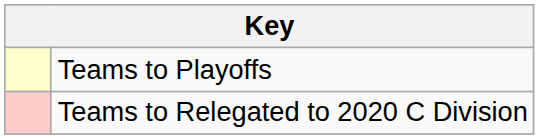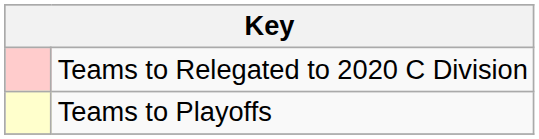rows swapped: Teams to Playoffs <-> Teams to Relegated to 2020 C Division
